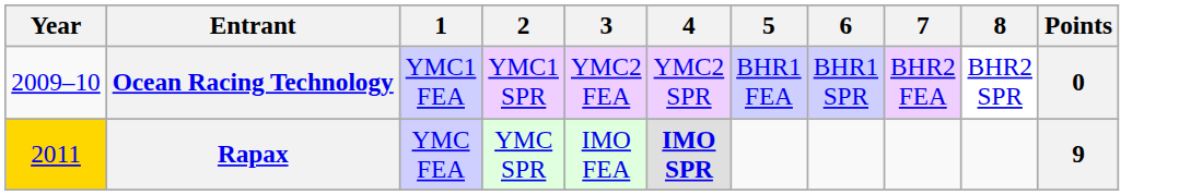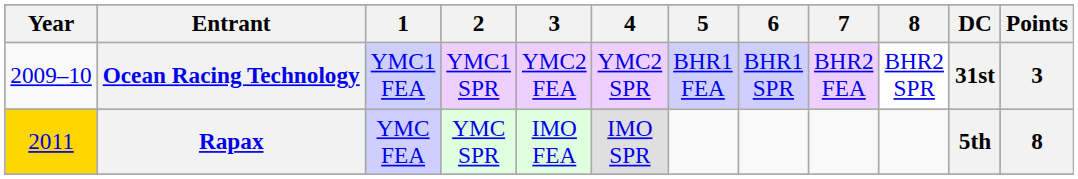+ column: DC | 31st | 5th
Ocean Racing Technology | Points: 0 -> 3
Rapax | 4: bold -> normal
Rapax | Points: 9 -> 8
